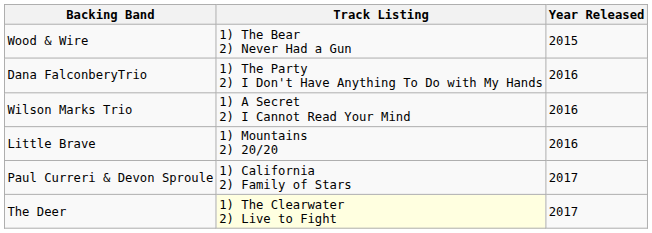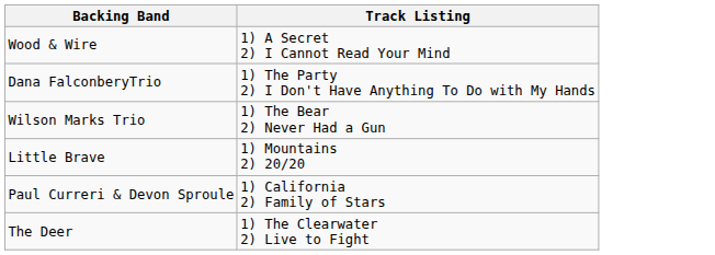- column: Year Released | 2015 | 2016 | 2016 | 2016 | 2017 | 2017
Wood & Wire | Track Listing: 1) The Bear 2) Never Had a Gun -> 1) A Secret 2) I Cannot Read Your Mind
Wilson Marks Trio | Track Listing: 1) A Secret 2) I Cannot Read Your Mind -> 1) The Bear 2) Never Had a Gun
The Deer | Track Listing: lightyellow background -> no background
